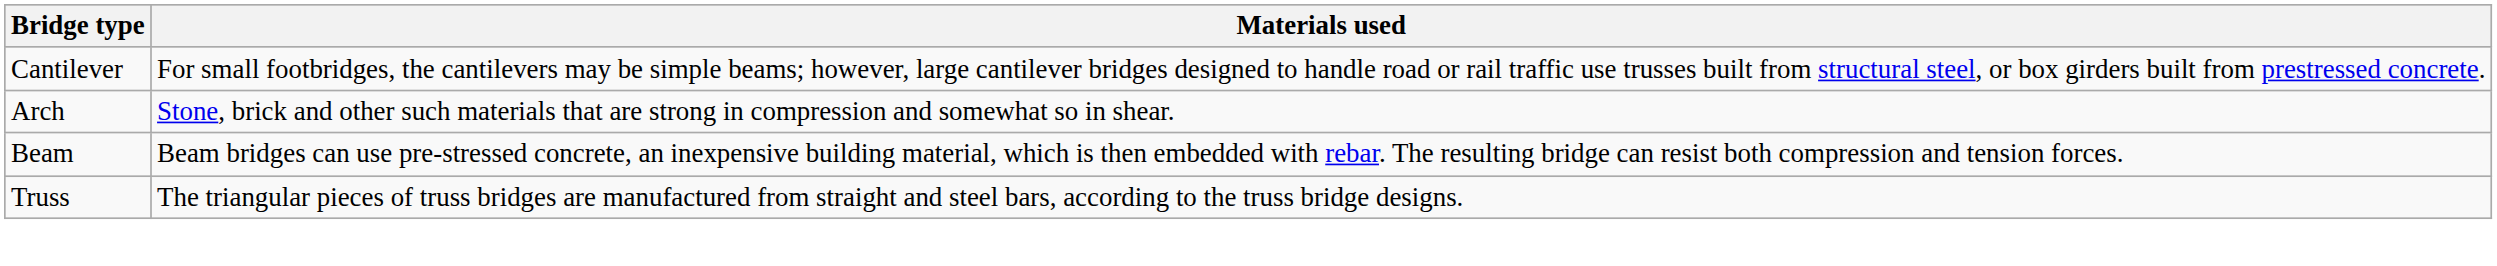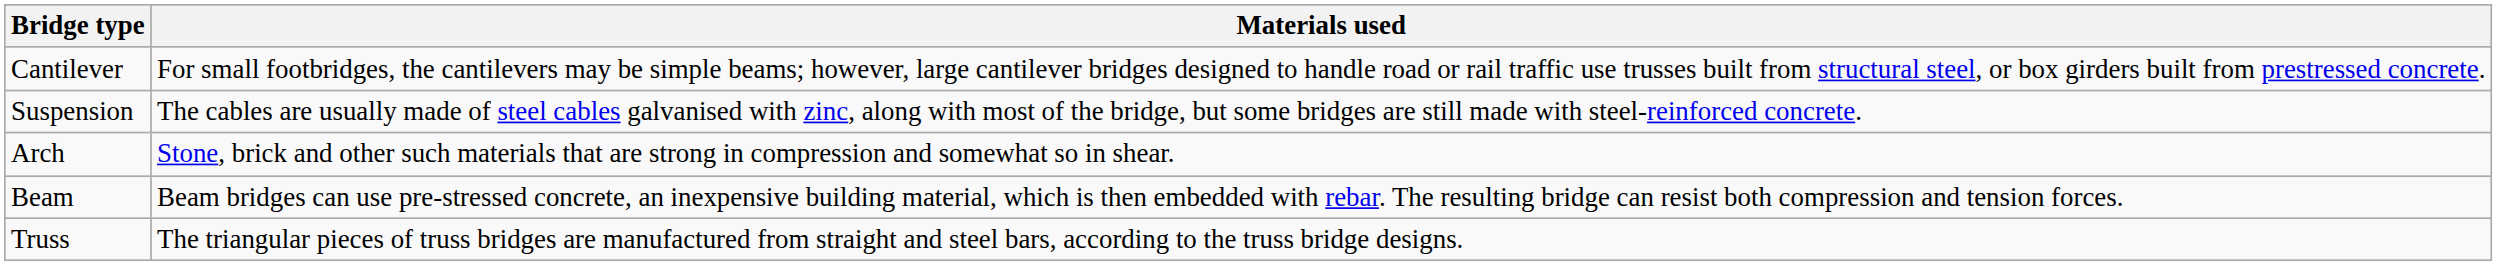+ row: Suspension | The cables are usually made of steel cables galvanised with zinc, along with most of the bridge, but some bridges are still made with steel-reinforced concrete.
